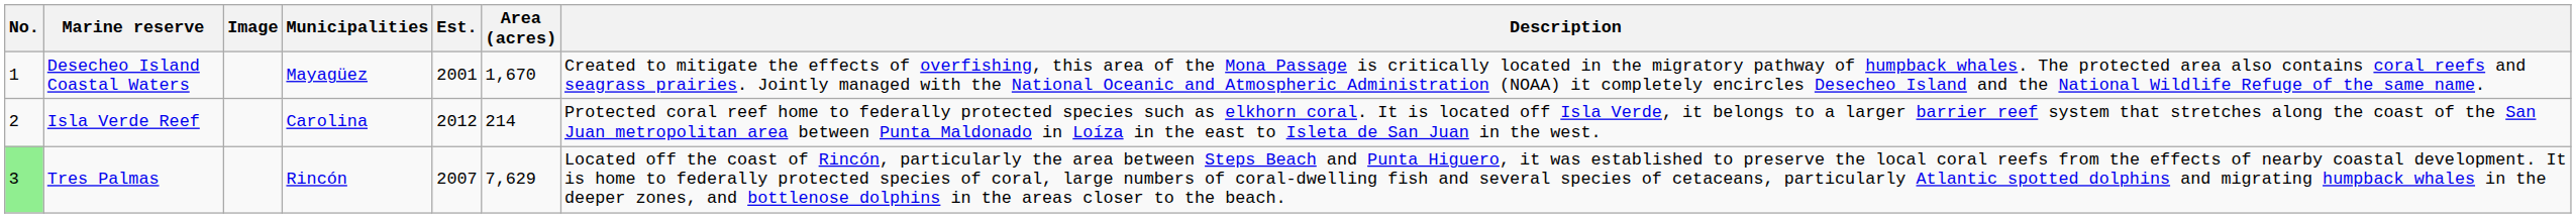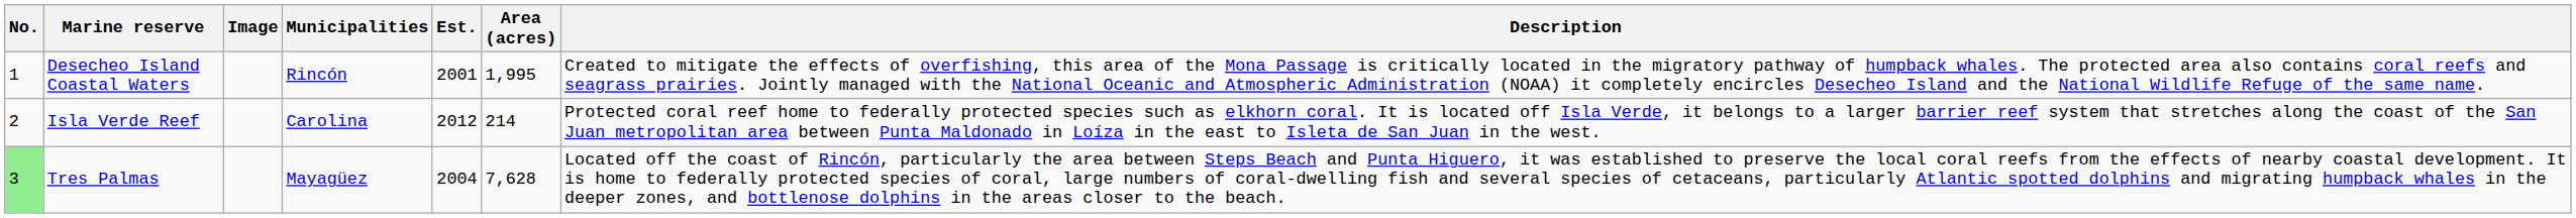Desecheo Island Coastal Waters | Municipalities: Mayagüez -> Rincón
Desecheo Island Coastal Waters | Area (acres): 1,670 -> 1,995
Tres Palmas | Municipalities: Rincón -> Mayagüez
Tres Palmas | Est.: 2007 -> 2004
Tres Palmas | Area (acres): 7,629 -> 7,628
